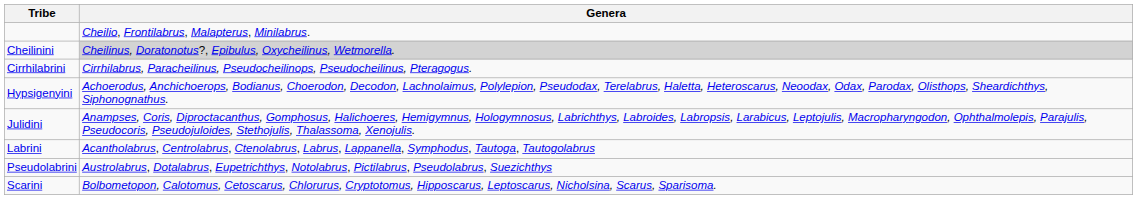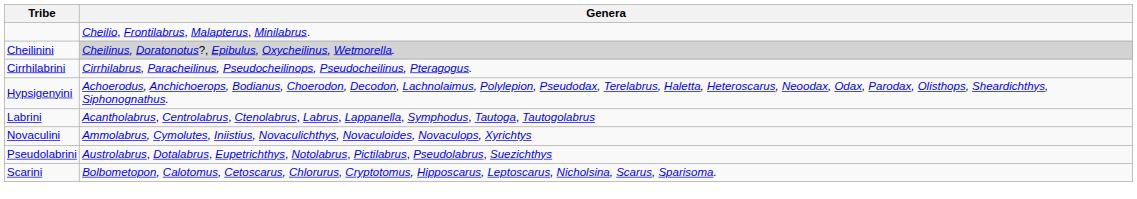- row: Julidini | Anampses, Coris, Diproctacanthus, Gomphosus, Halichoeres, Hemigymnus, Hologymnosus, Labrichthys, Labroides, Labropsis, Larabicus, Leptojulis, Macropharyngodon, Ophthalmolepis, Parajulis, Pseudocoris, Pseudojuloides, Stethojulis, Thalassoma, Xenojulis.
+ row: Novaculini | Ammolabrus, Cymolutes, Iniistius, Novaculichthys, Novaculoides, Novaculops, Xyrichtys
